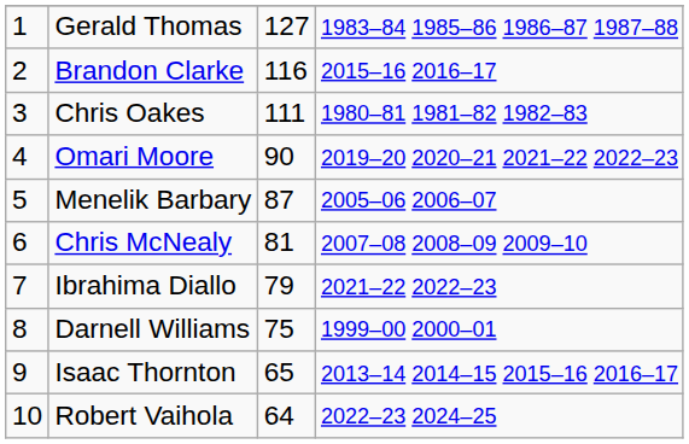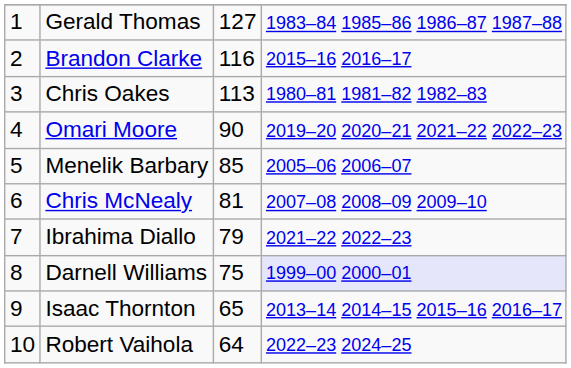Chris Oakes | column 3: 111 -> 113
Menelik Barbary | column 3: 87 -> 85
Darnell Williams | column 4: no background -> lavender background
